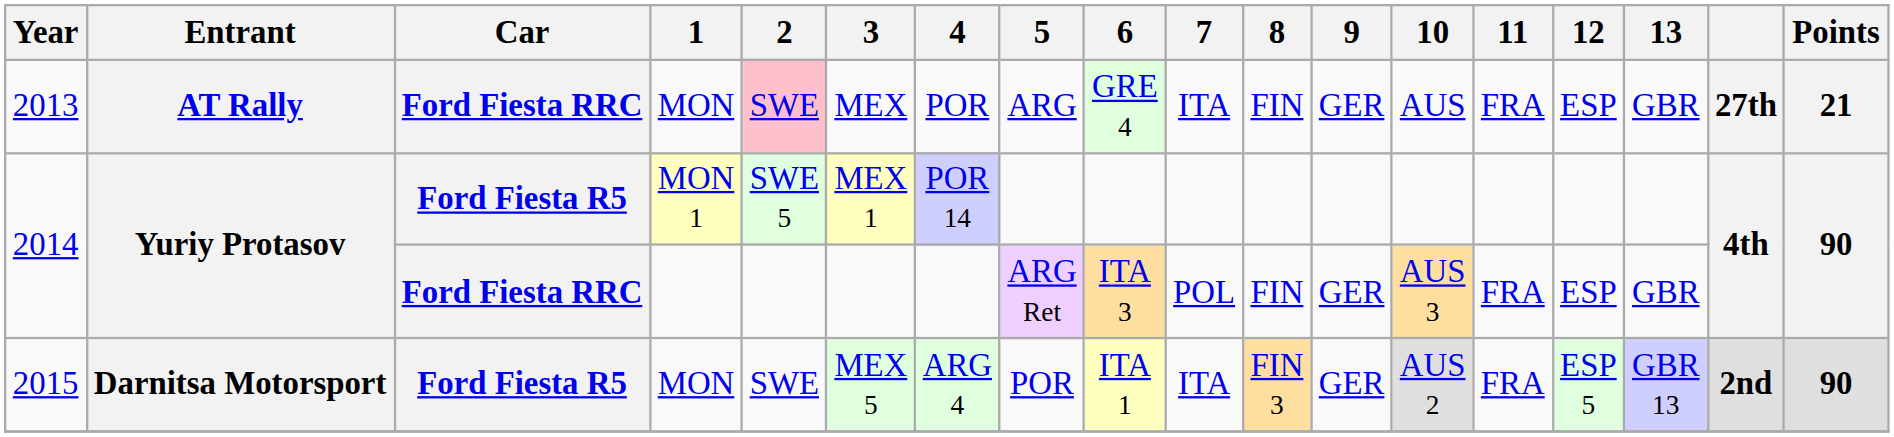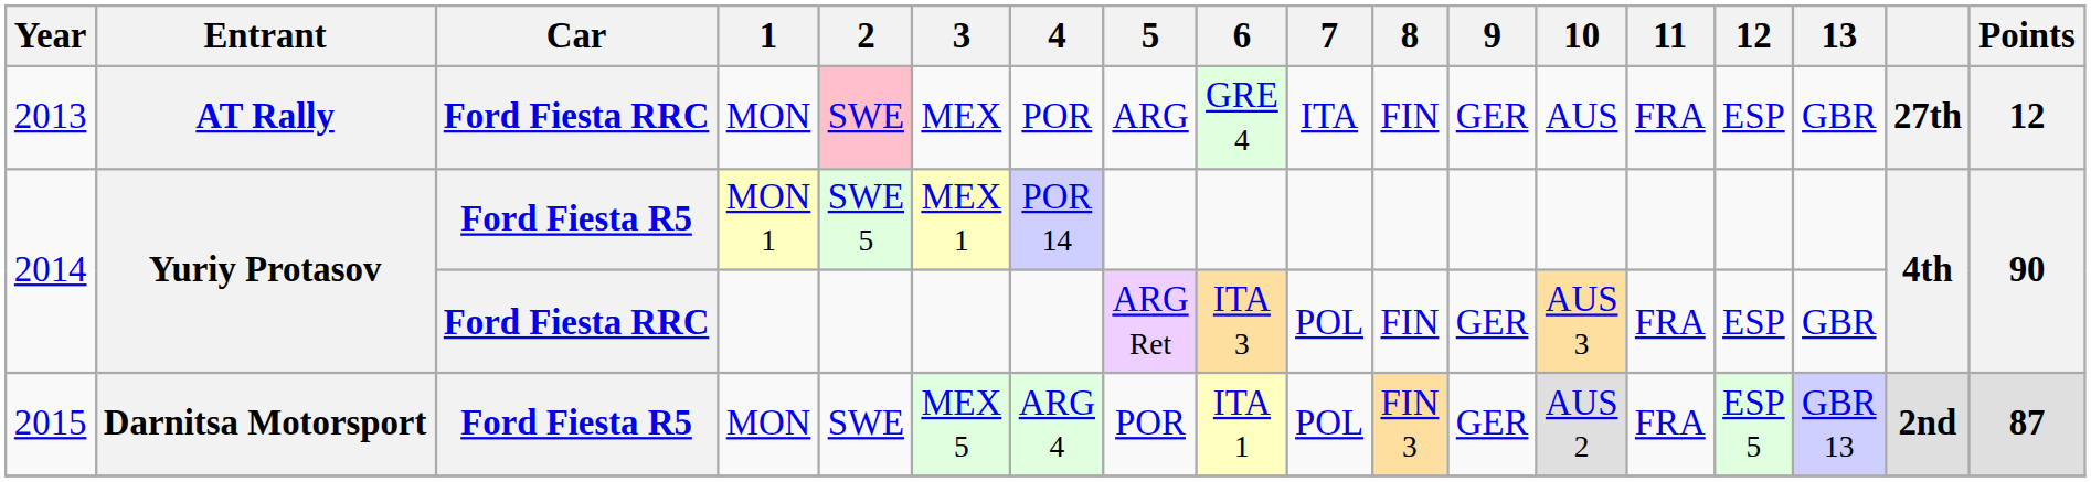2013 | Points: 21 -> 12
2015 | 7: ITA -> POL
2015 | Points: 90 -> 87
